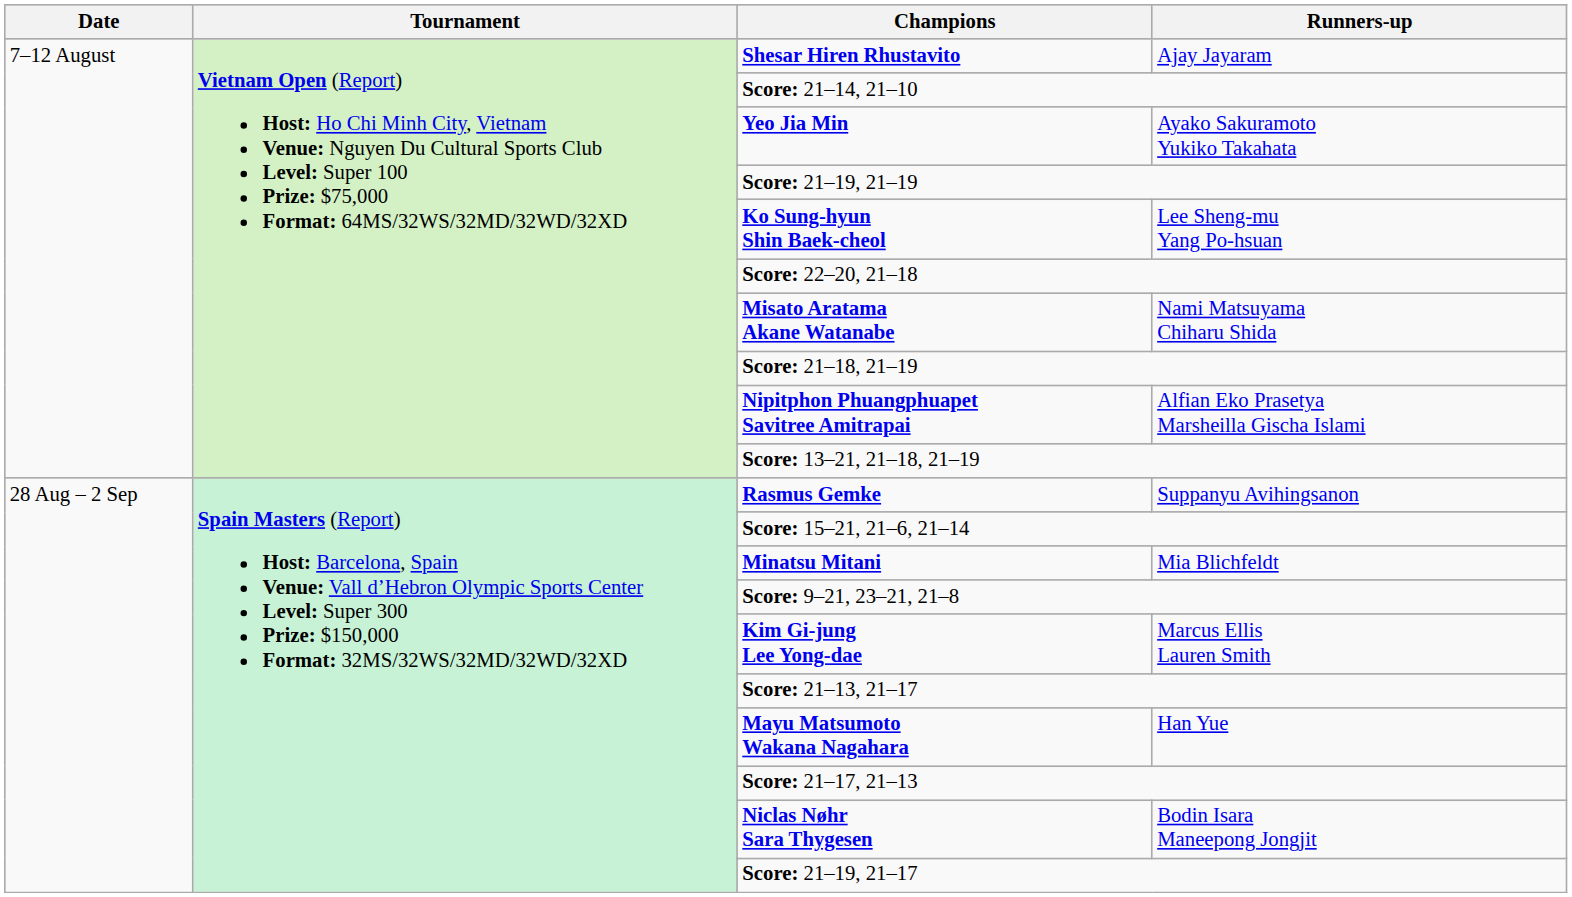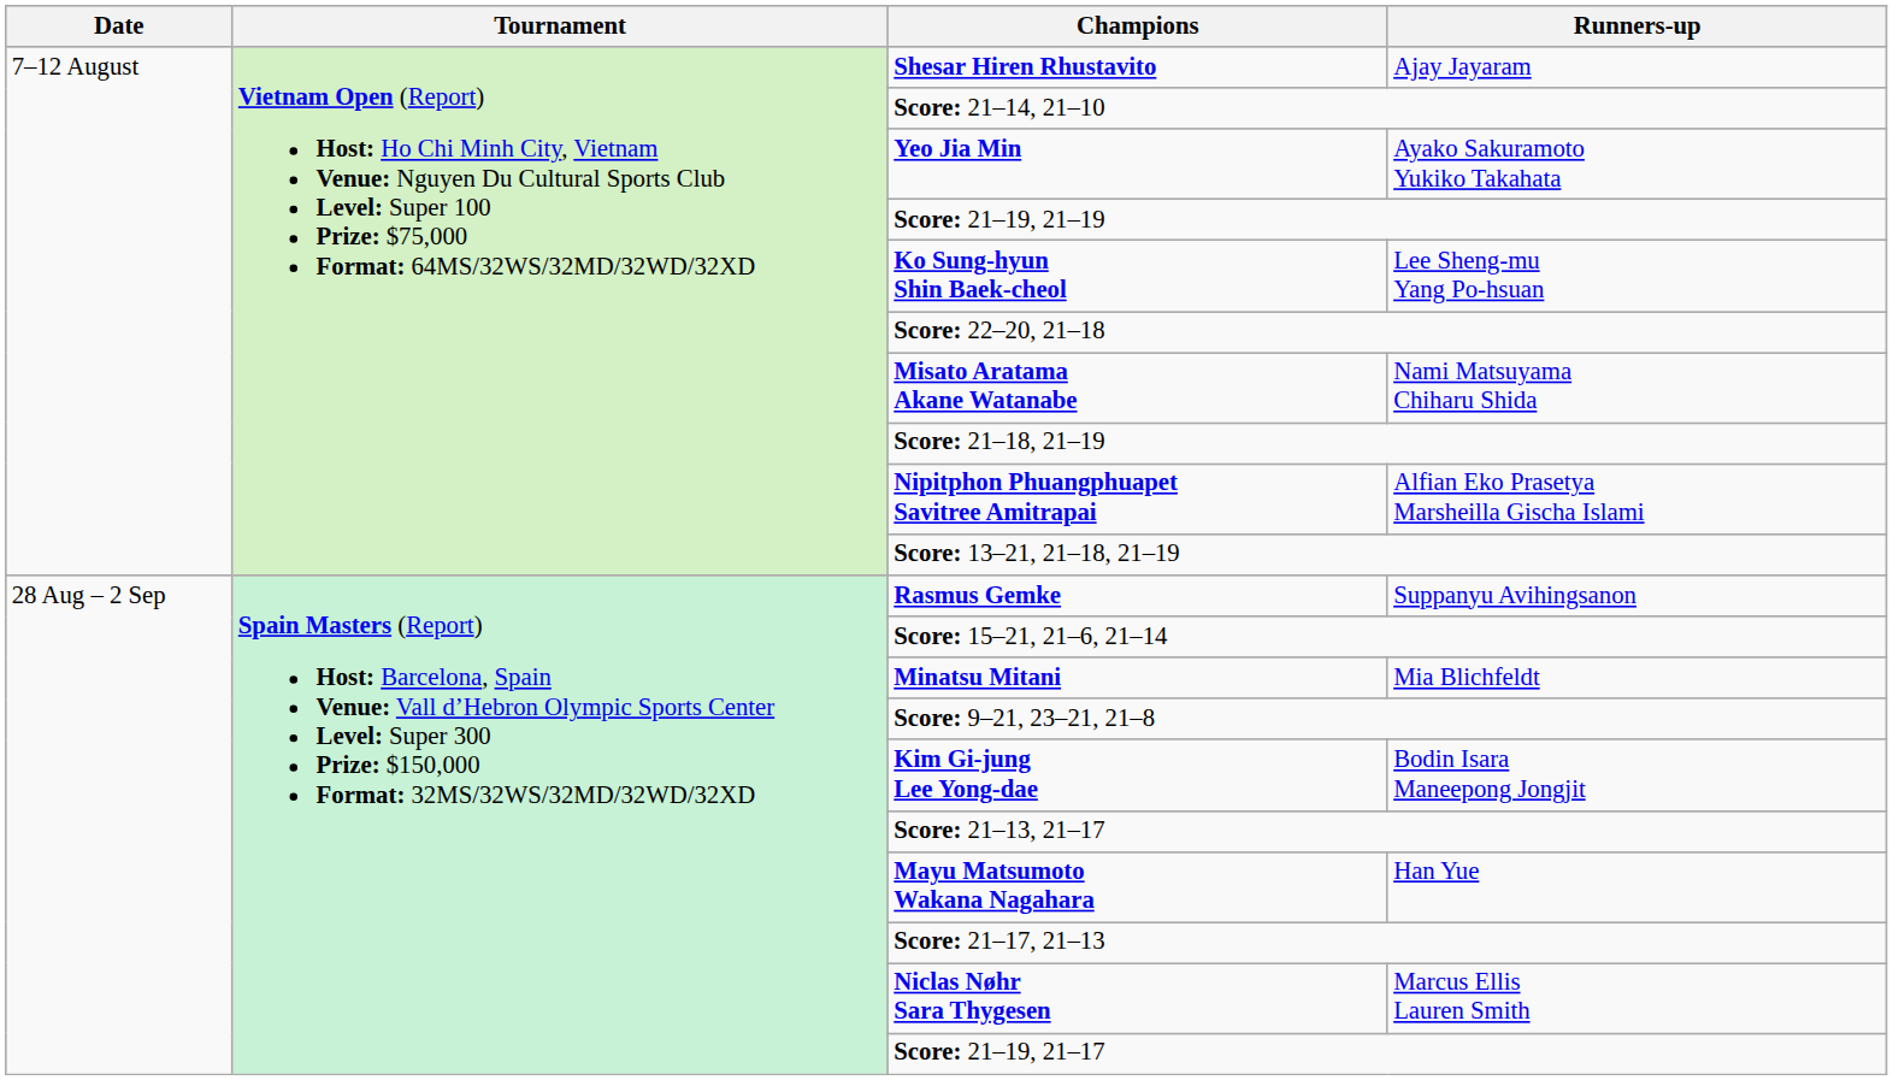Kim Gi-jung Lee Yong-dae | Runners-up: Marcus Ellis Lauren Smith -> Bodin Isara Maneepong Jongjit
Niclas Nøhr Sara Thygesen | Runners-up: Bodin Isara Maneepong Jongjit -> Marcus Ellis Lauren Smith
